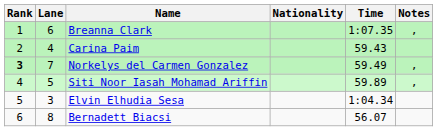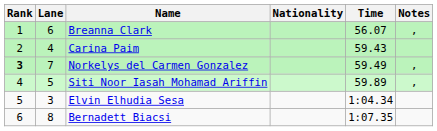Breanna Clark | Time: 1:07.35 -> 56.07
Bernadett Biacsi | Time: 56.07 -> 1:07.35
